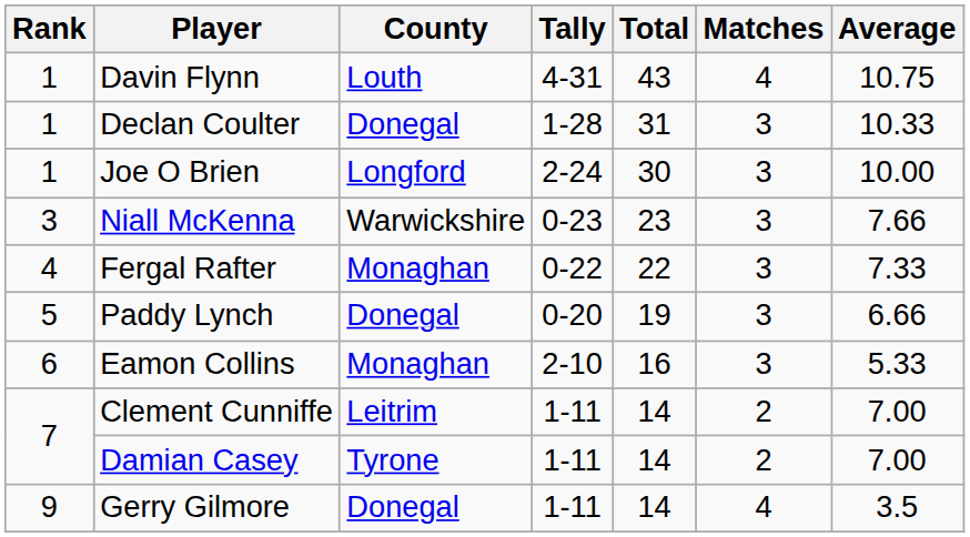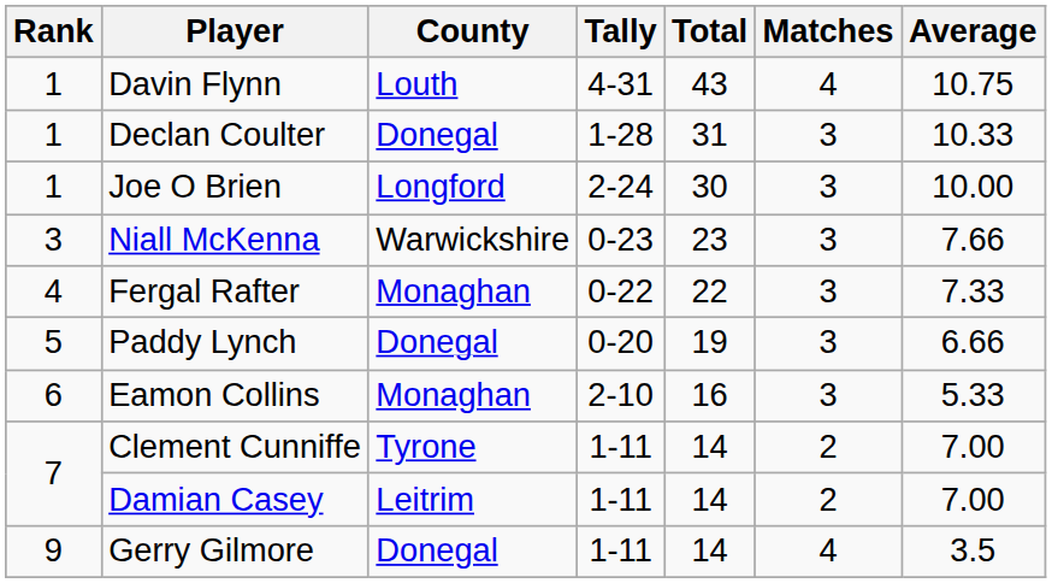Clement Cunniffe | County: Leitrim -> Tyrone
Damian Casey | County: Tyrone -> Leitrim
